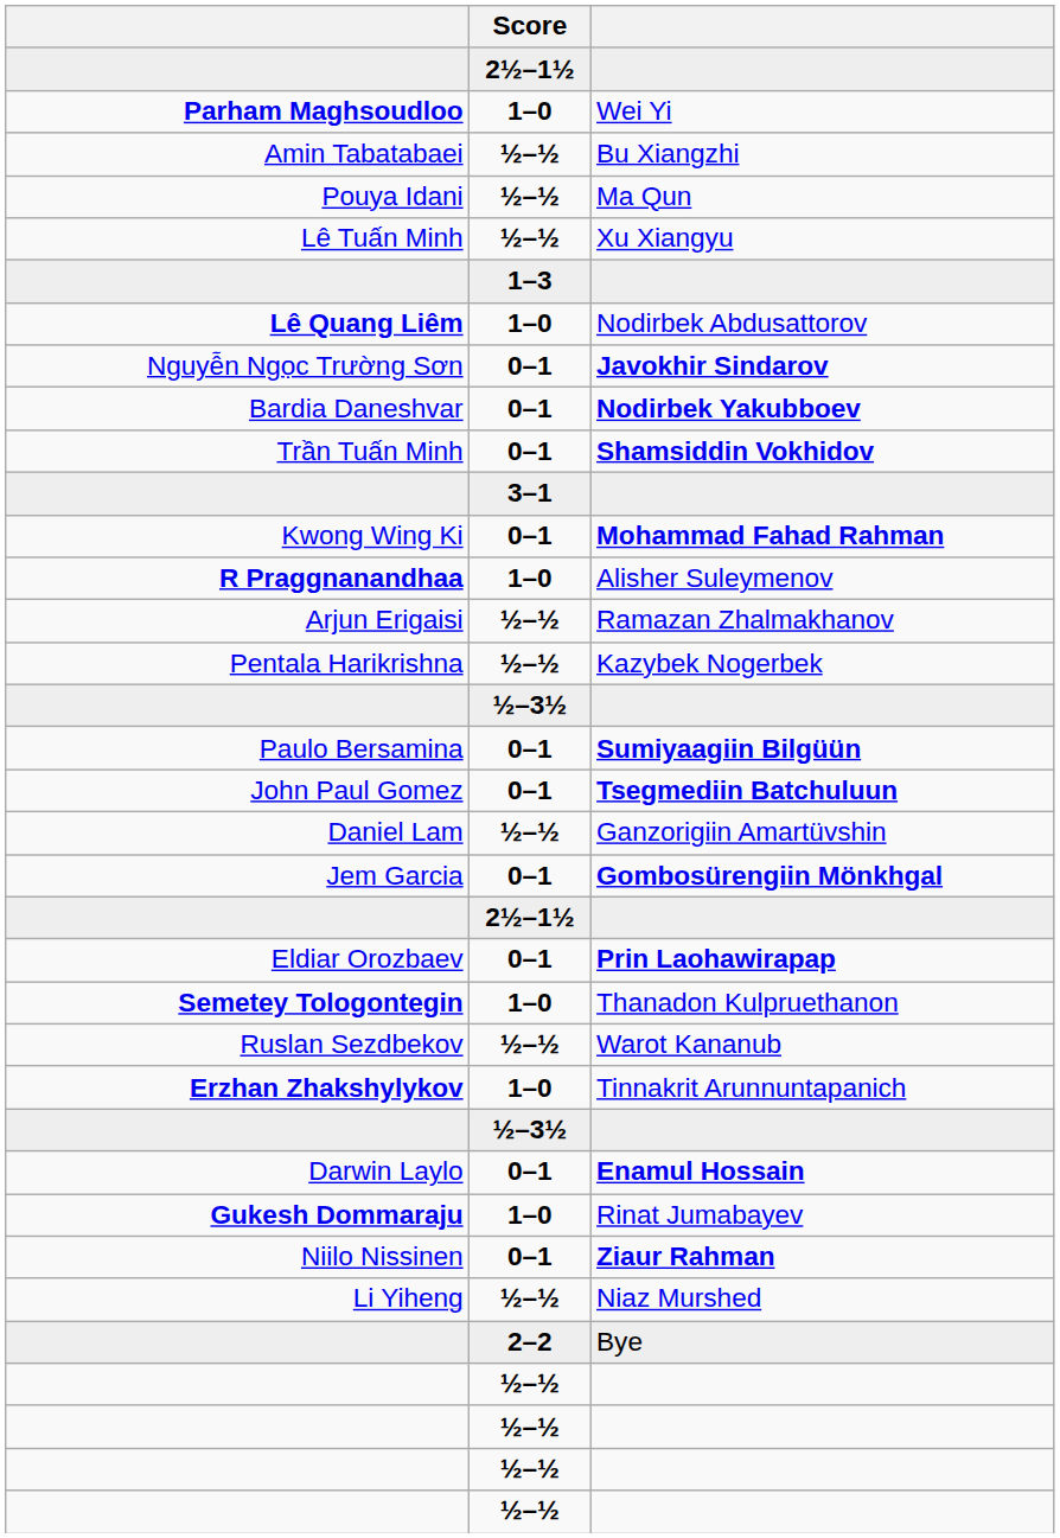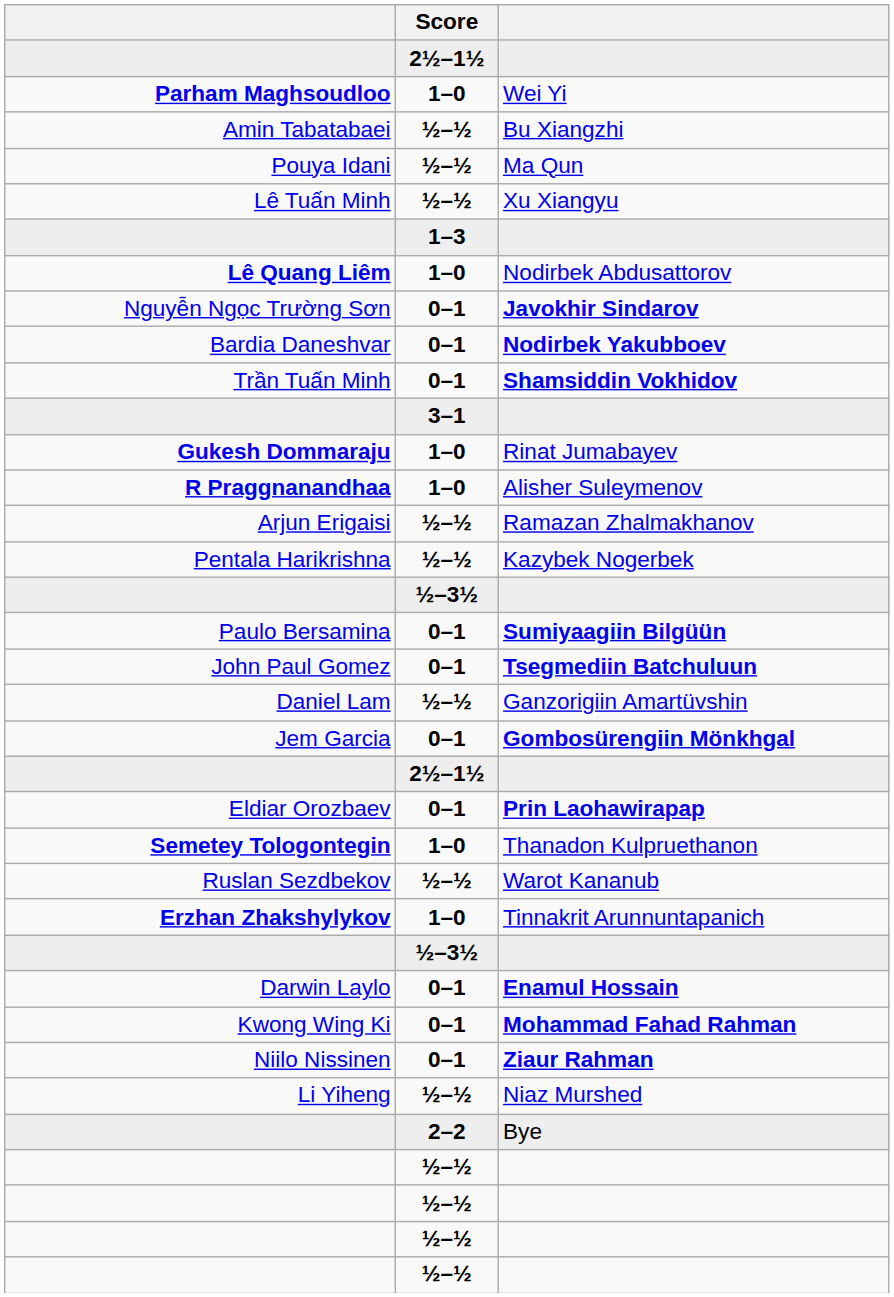rows swapped: Rinat Jumabayev <-> Mohammad Fahad Rahman
